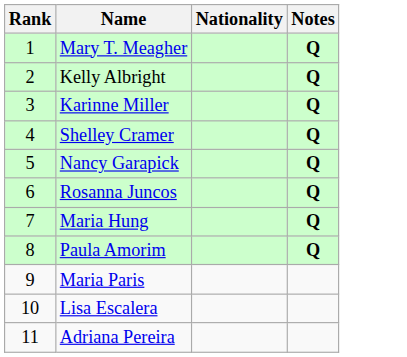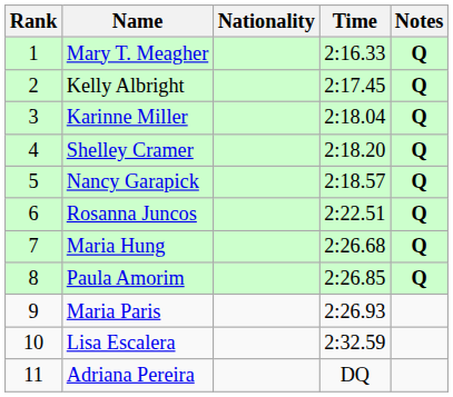+ column: Time | 2:16.33 | 2:17.45 | 2:18.04 | 2:18.20 | 2:18.57 | 2:22.51 | 2:26.68 | 2:26.85 | 2:26.93 | 2:32.59 | DQ
